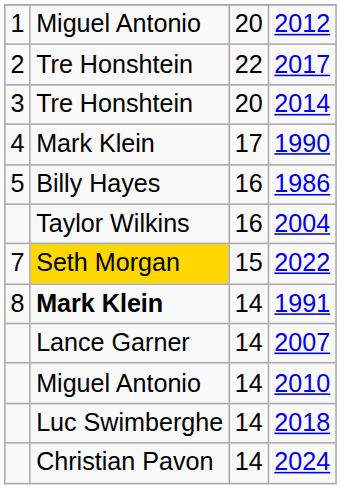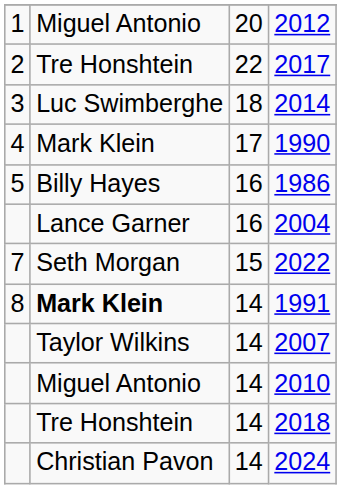2014 | column 2: Tre Honshtein -> Luc Swimberghe
2014 | column 3: 20 -> 18
2004 | column 2: Taylor Wilkins -> Lance Garner
2022 | column 2: gold background -> no background
2007 | column 2: Lance Garner -> Taylor Wilkins
2018 | column 2: Luc Swimberghe -> Tre Honshtein
